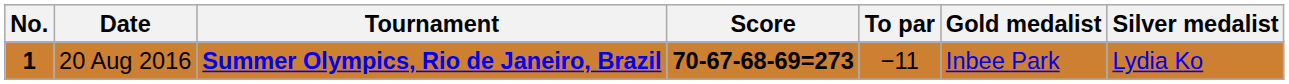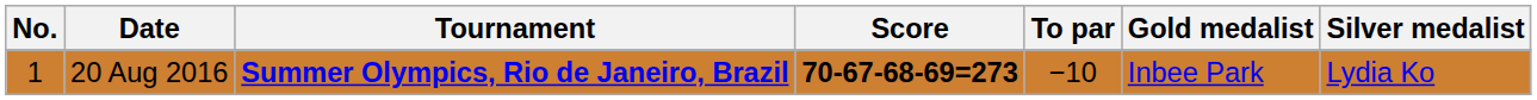20 Aug 2016 | No.: bold -> normal
20 Aug 2016 | To par: −11 -> −10
